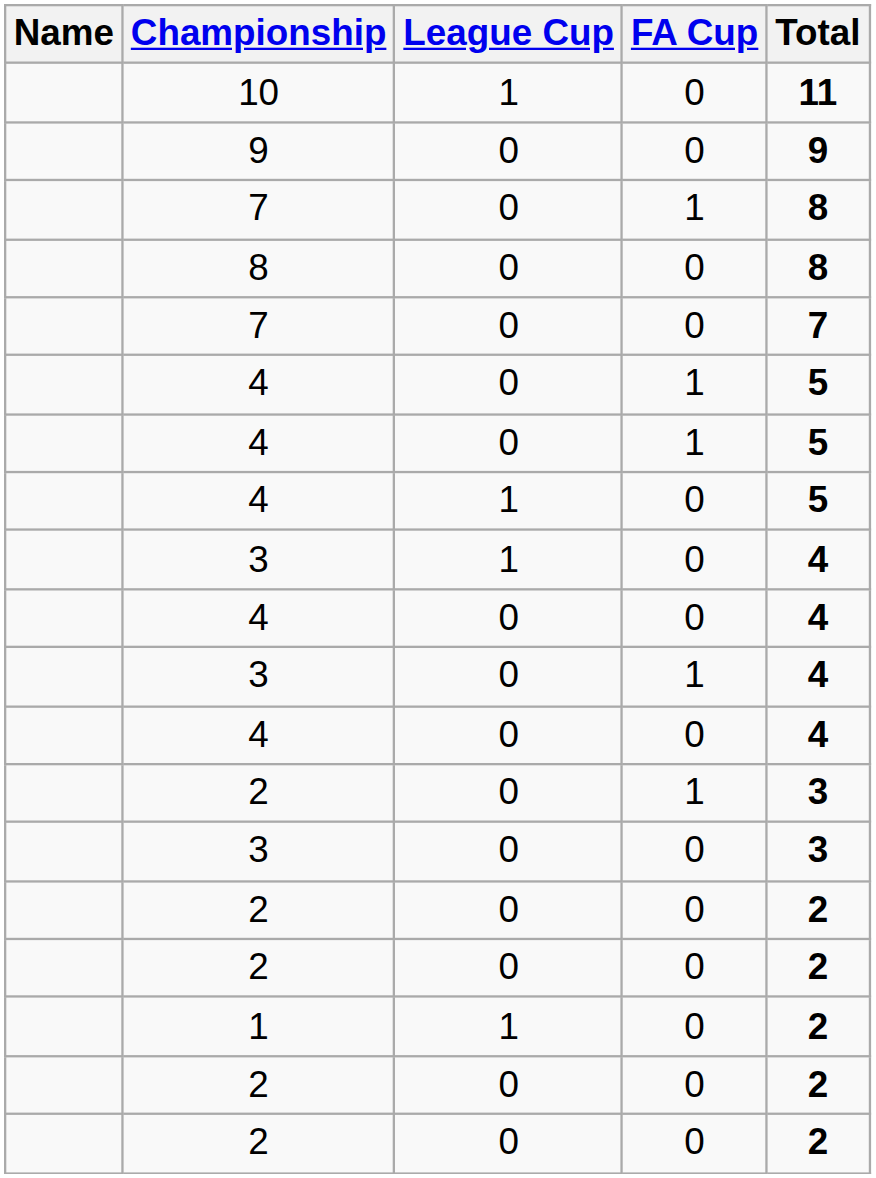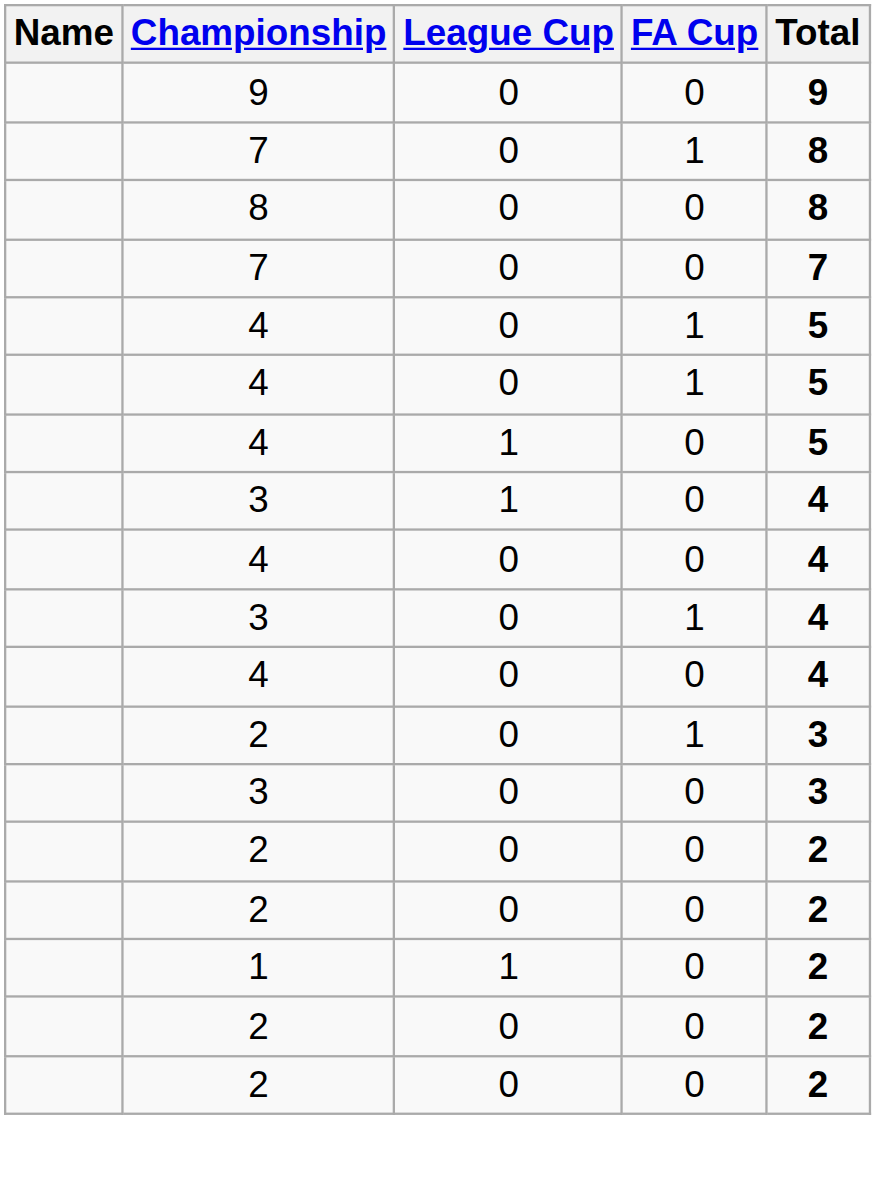- row: 10 | 1 | 0 | 11
